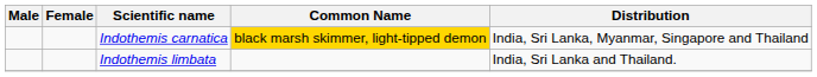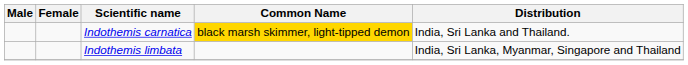Indothemis carnatica | Distribution: India, Sri Lanka, Myanmar, Singapore and Thailand -> India, Sri Lanka and Thailand.
Indothemis limbata | Distribution: India, Sri Lanka and Thailand. -> India, Sri Lanka, Myanmar, Singapore and Thailand
